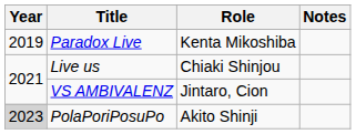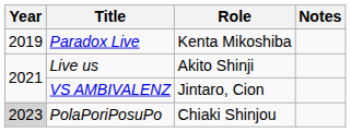Live us | Role: Chiaki Shinjou -> Akito Shinji
PolaPoriPosuPo | Role: Akito Shinji -> Chiaki Shinjou
